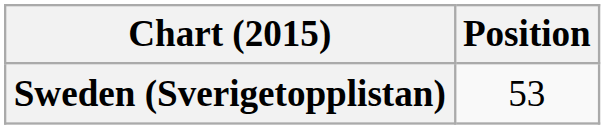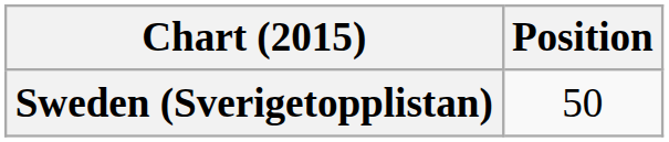Sweden (Sverigetopplistan) | Position: 53 -> 50
